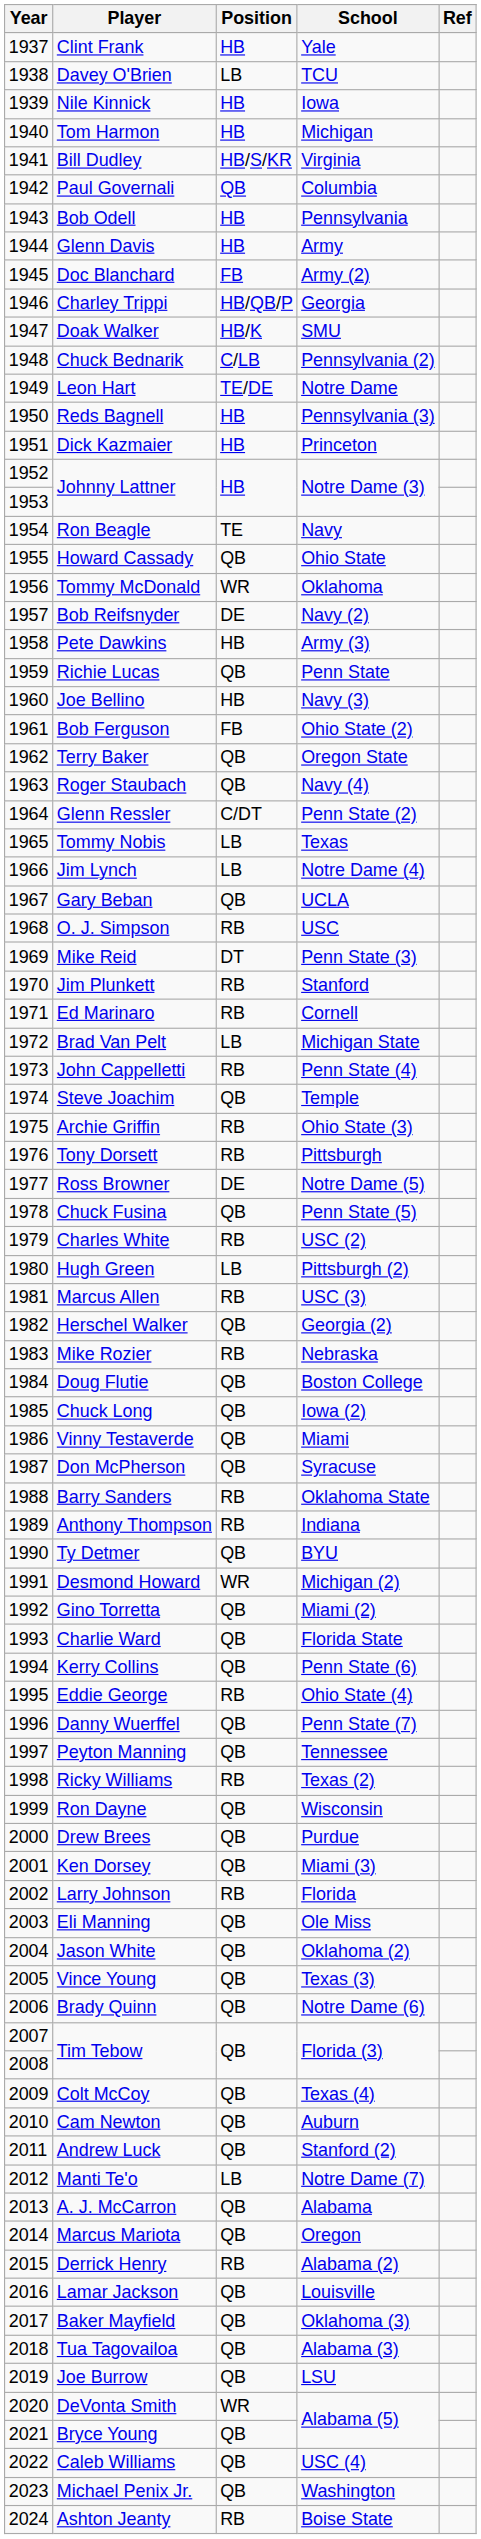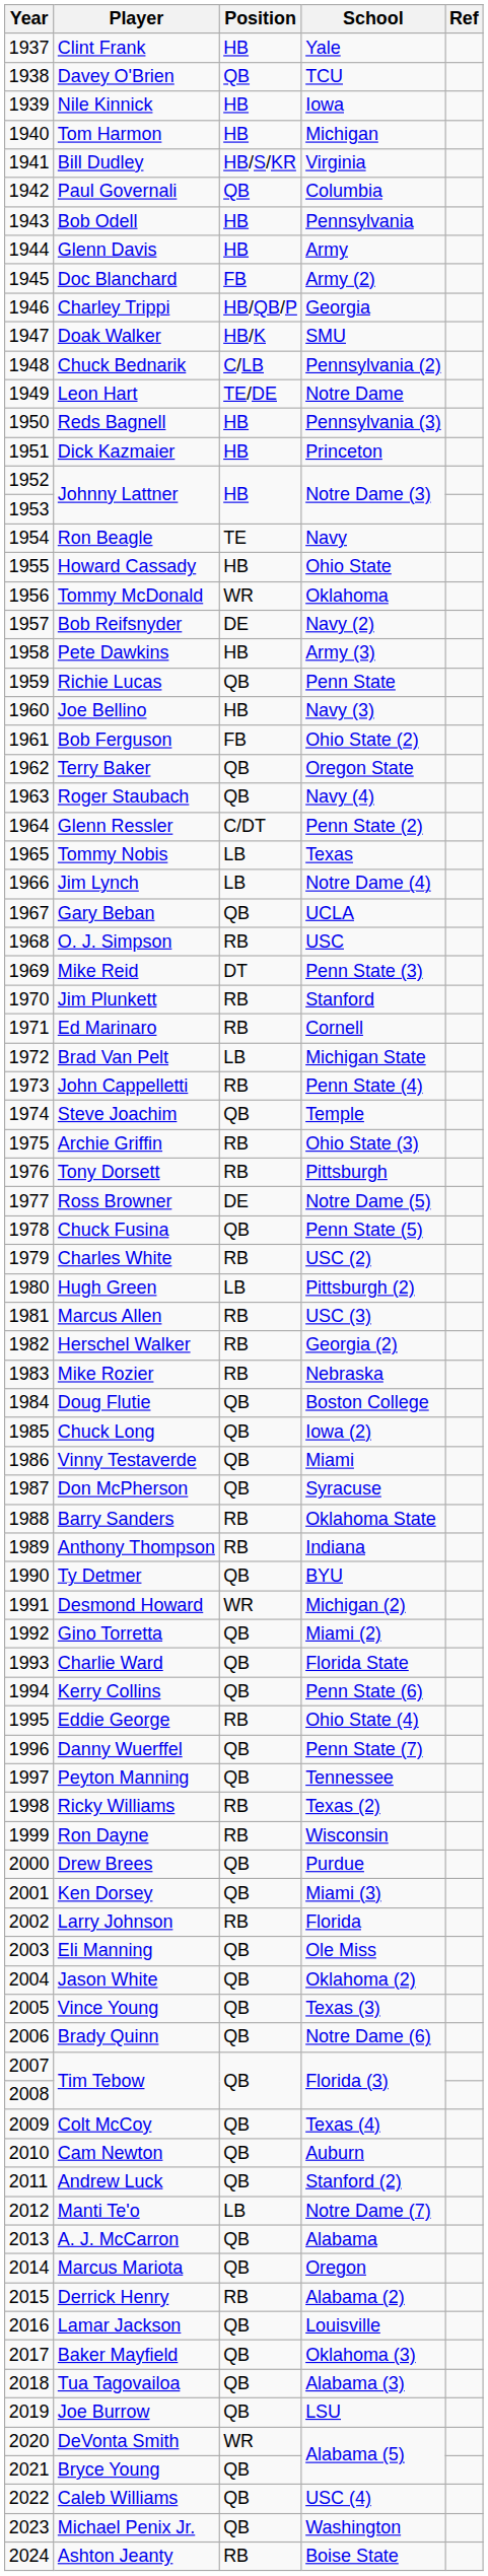Davey O'Brien | Position: LB -> QB
Howard Cassady | Position: QB -> HB
Herschel Walker | Position: QB -> RB
Ron Dayne | Position: QB -> RB
